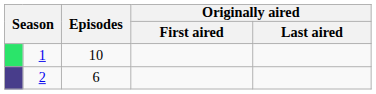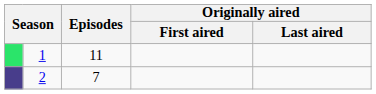1 | Episodes: 10 -> 11
2 | Episodes: 6 -> 7
